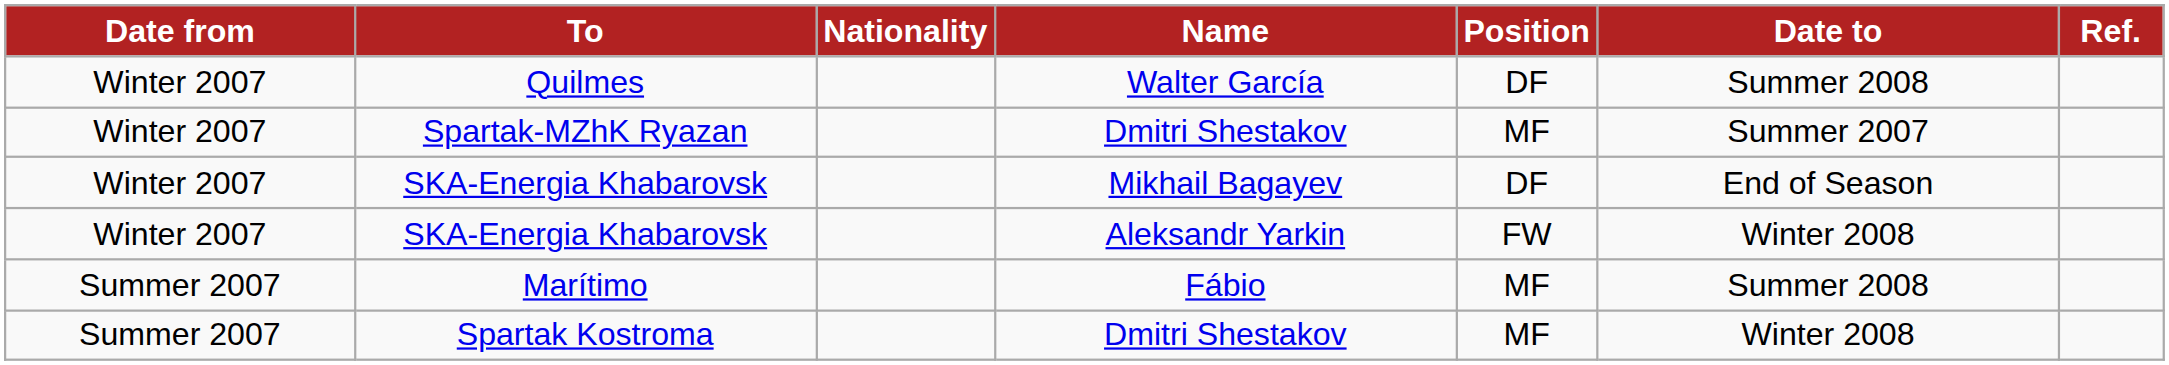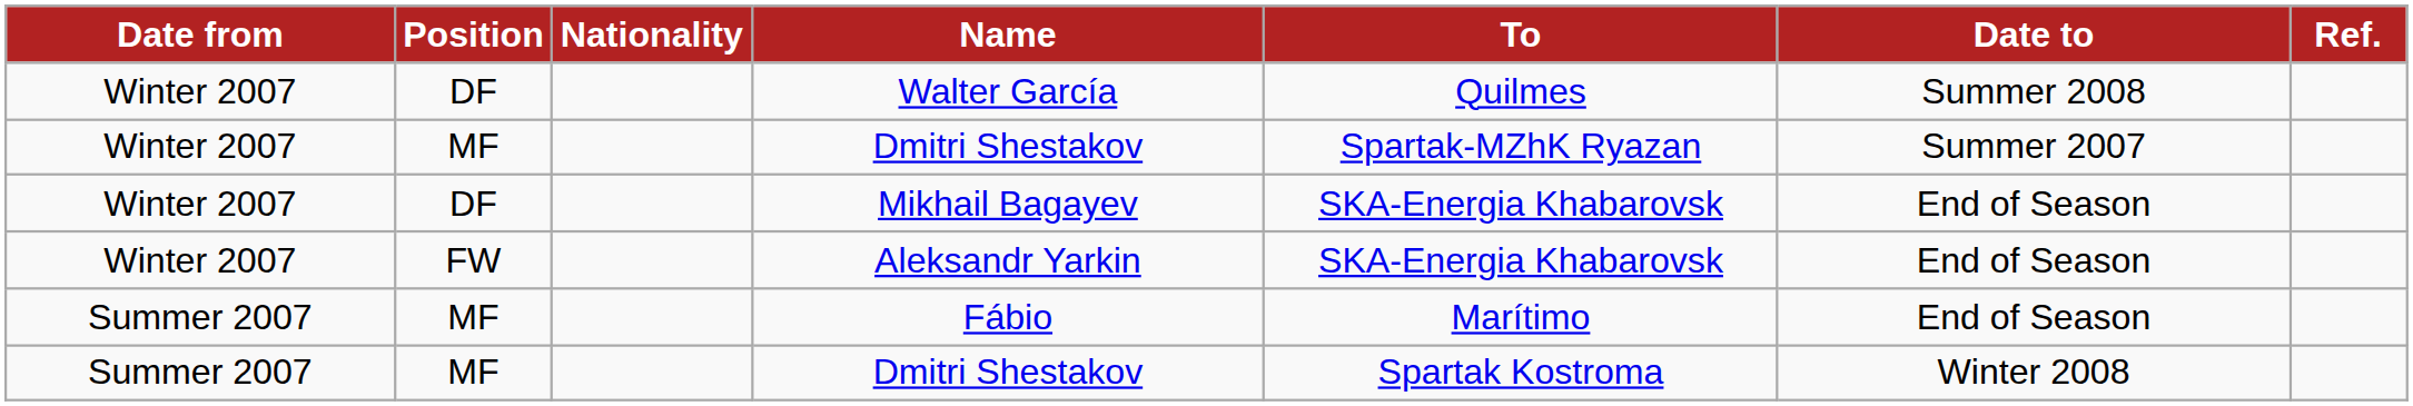columns swapped: Position <-> To
Aleksandr Yarkin | Date to: Winter 2008 -> End of Season
Fábio | Date to: Summer 2008 -> End of Season
